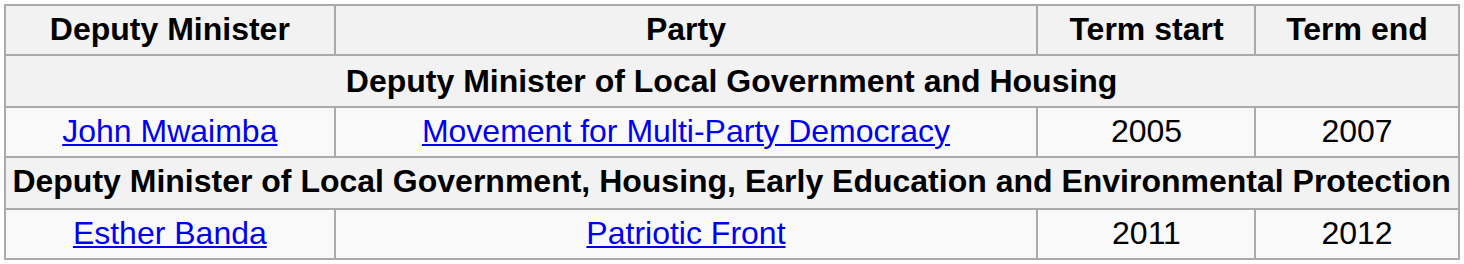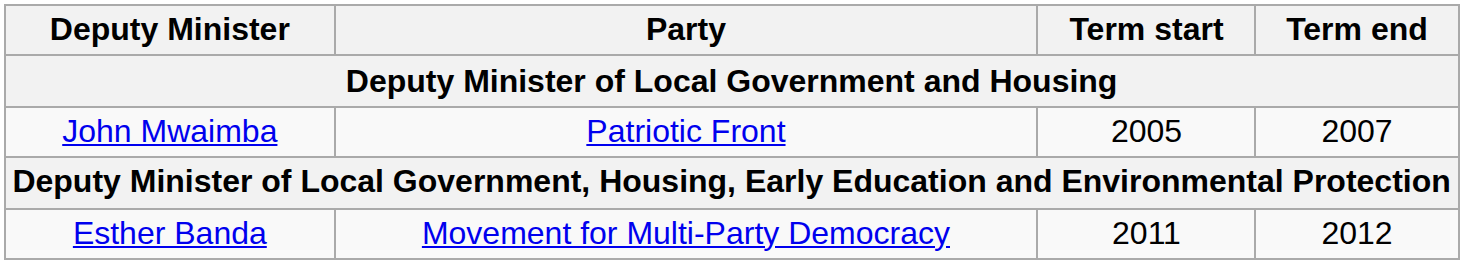John Mwaimba | Party: Movement for Multi-Party Democracy -> Patriotic Front
Esther Banda | Party: Patriotic Front -> Movement for Multi-Party Democracy
